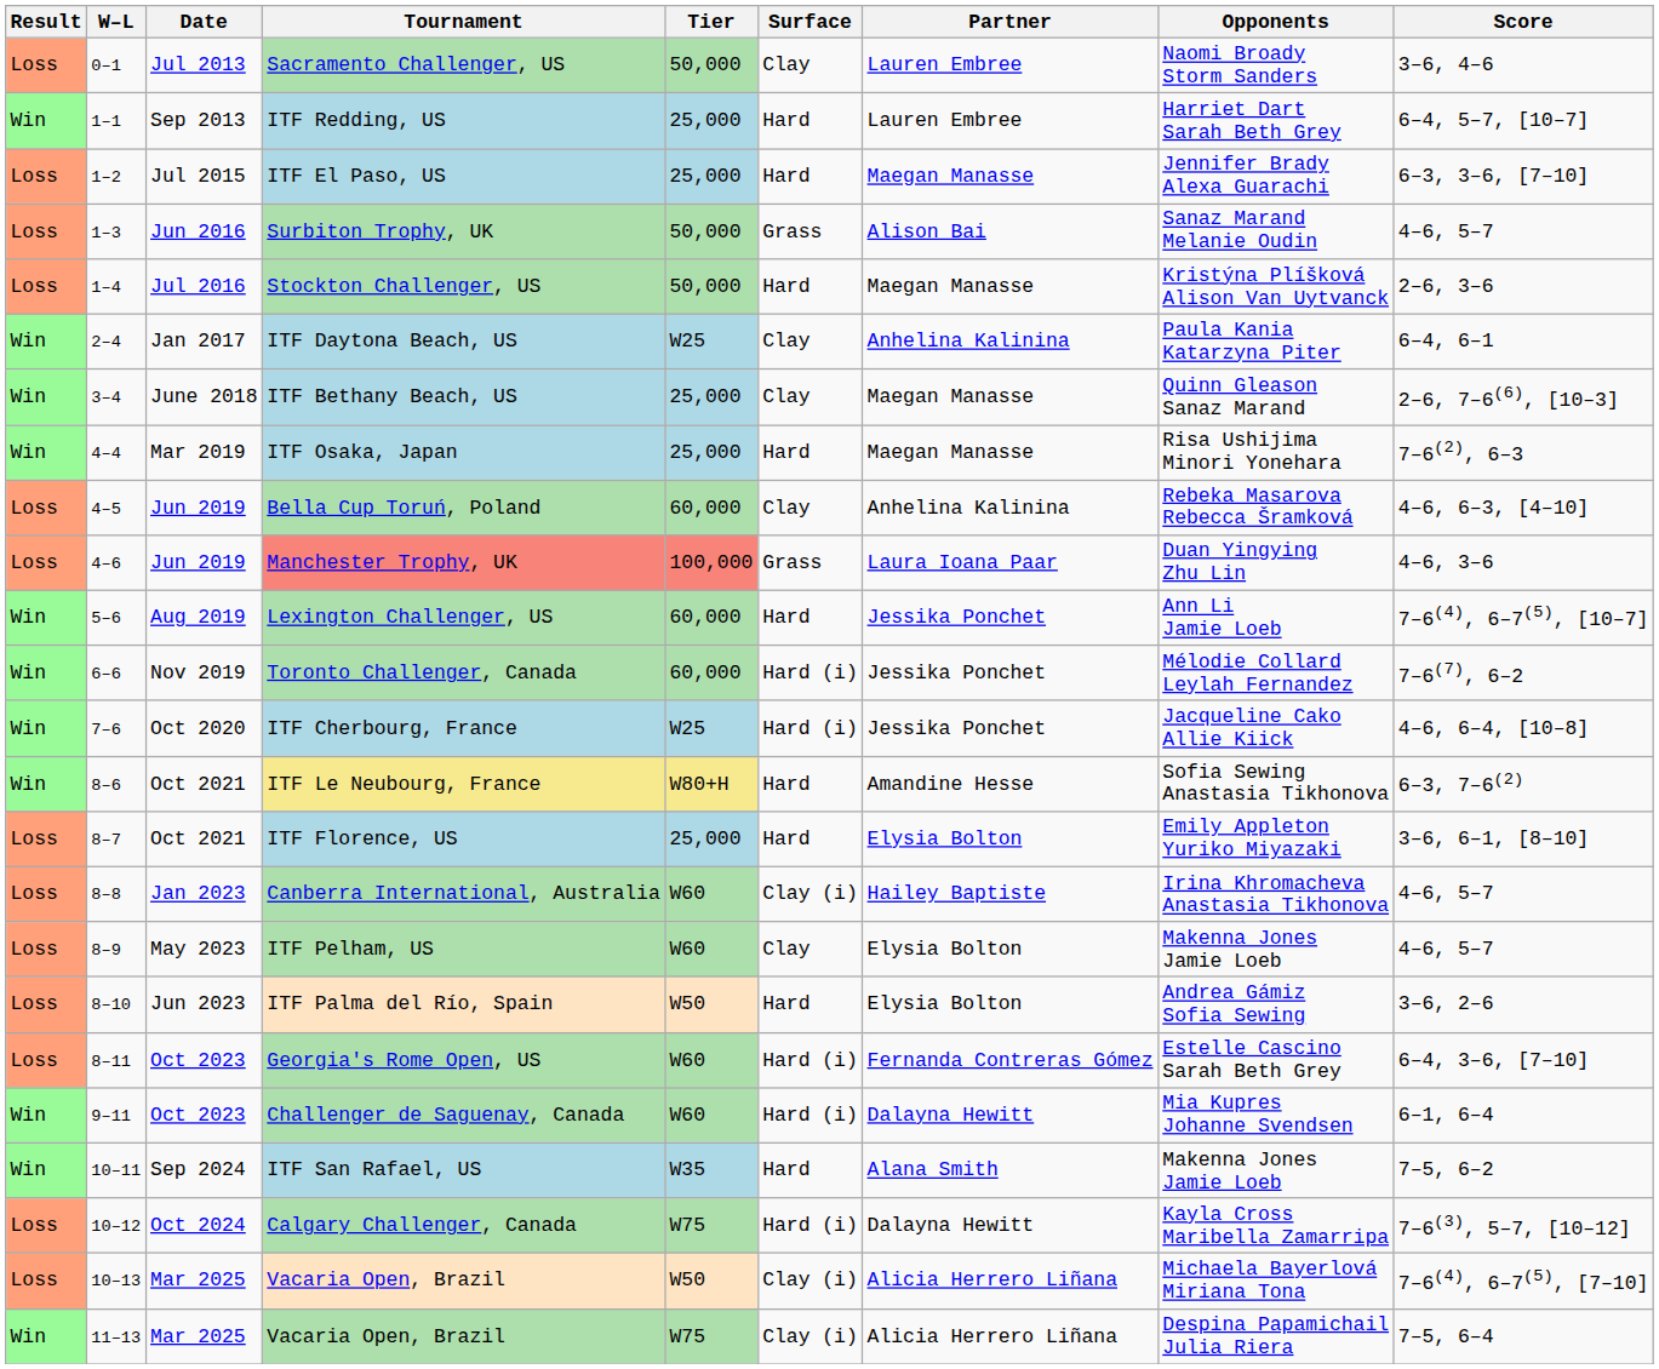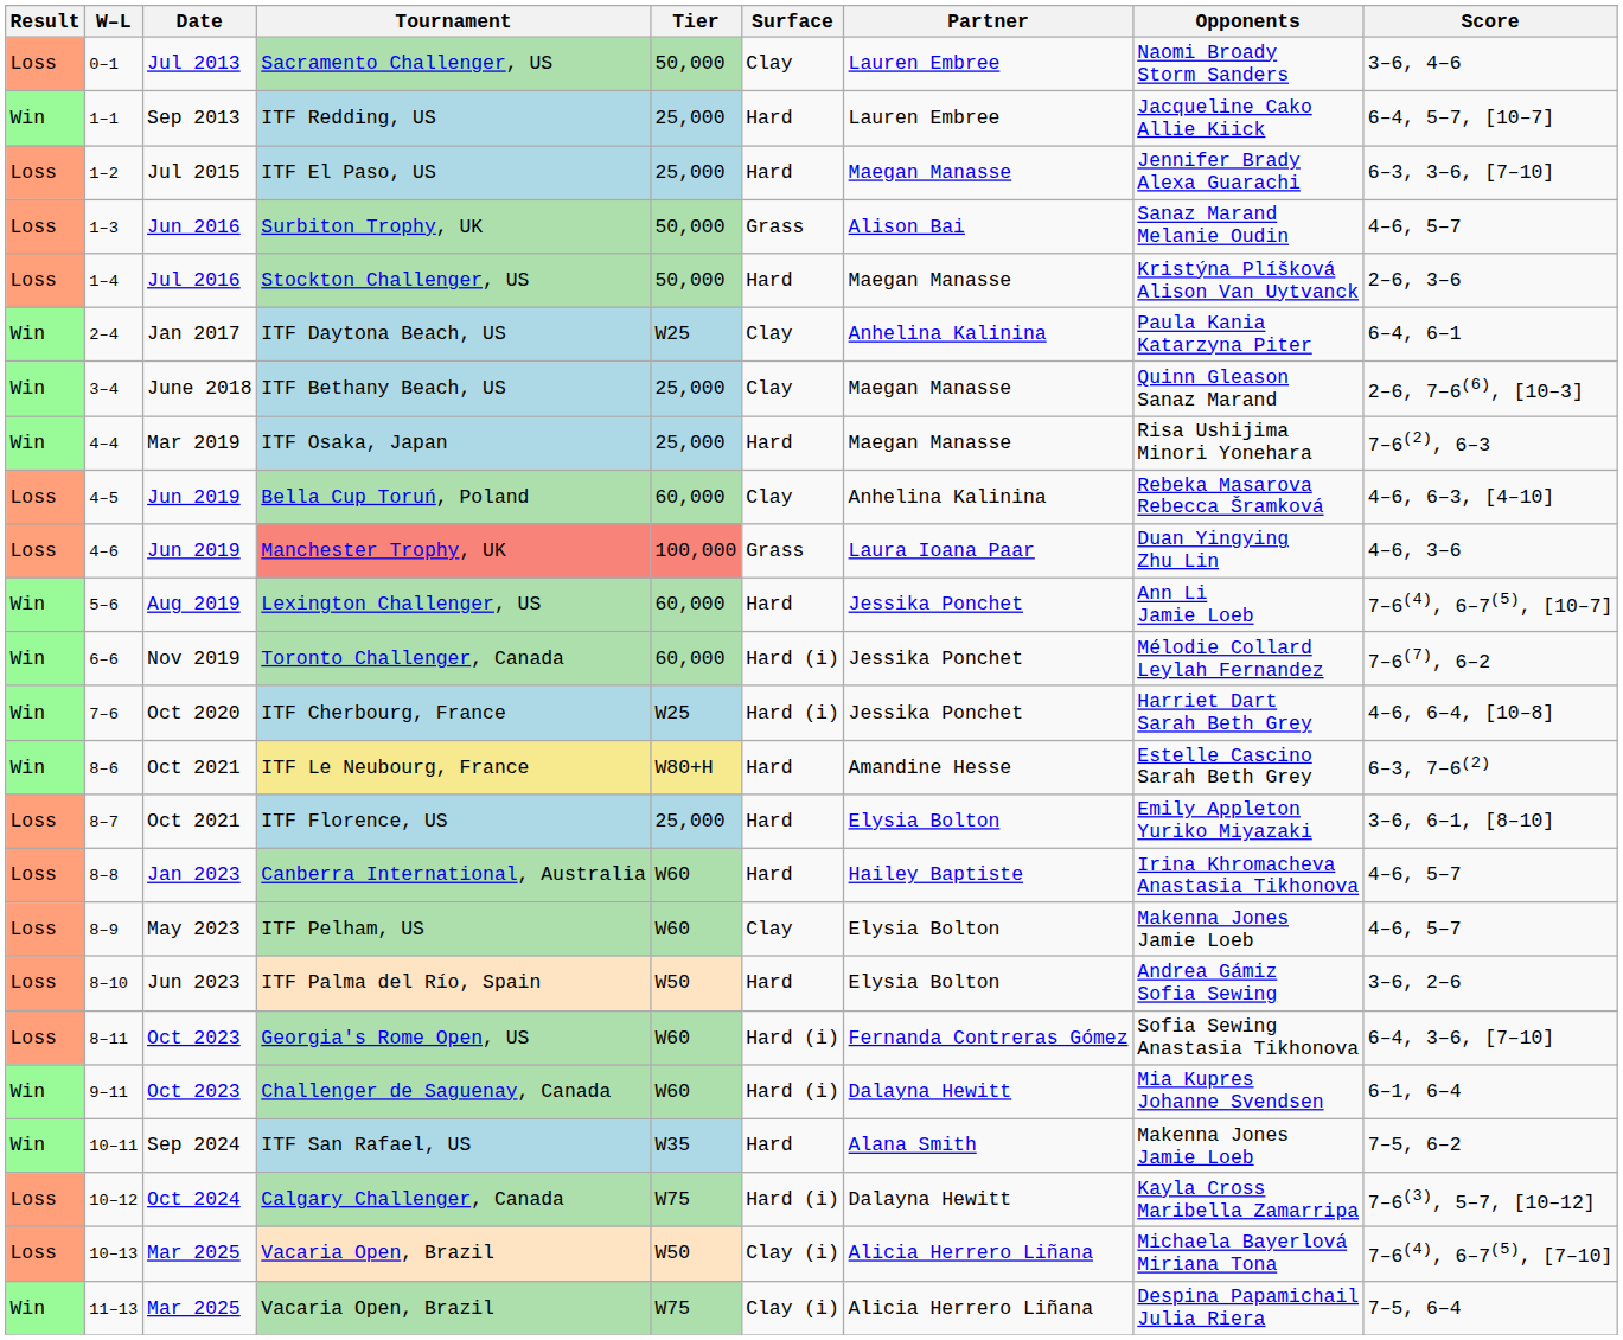ITF Redding, US | Opponents: Harriet Dart Sarah Beth Grey -> Jacqueline Cako Allie Kiick
ITF Cherbourg, France | Opponents: Jacqueline Cako Allie Kiick -> Harriet Dart Sarah Beth Grey
ITF Le Neubourg, France | Opponents: Sofia Sewing Anastasia Tikhonova -> Estelle Cascino Sarah Beth Grey
Canberra International, Australia | Surface: Clay (i) -> Hard
Georgia's Rome Open, US | Opponents: Estelle Cascino Sarah Beth Grey -> Sofia Sewing Anastasia Tikhonova
